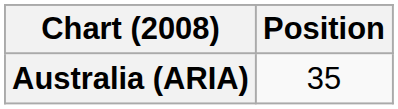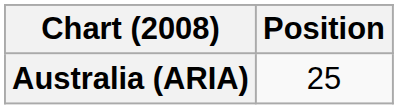Australia (ARIA) | Position: 35 -> 25
